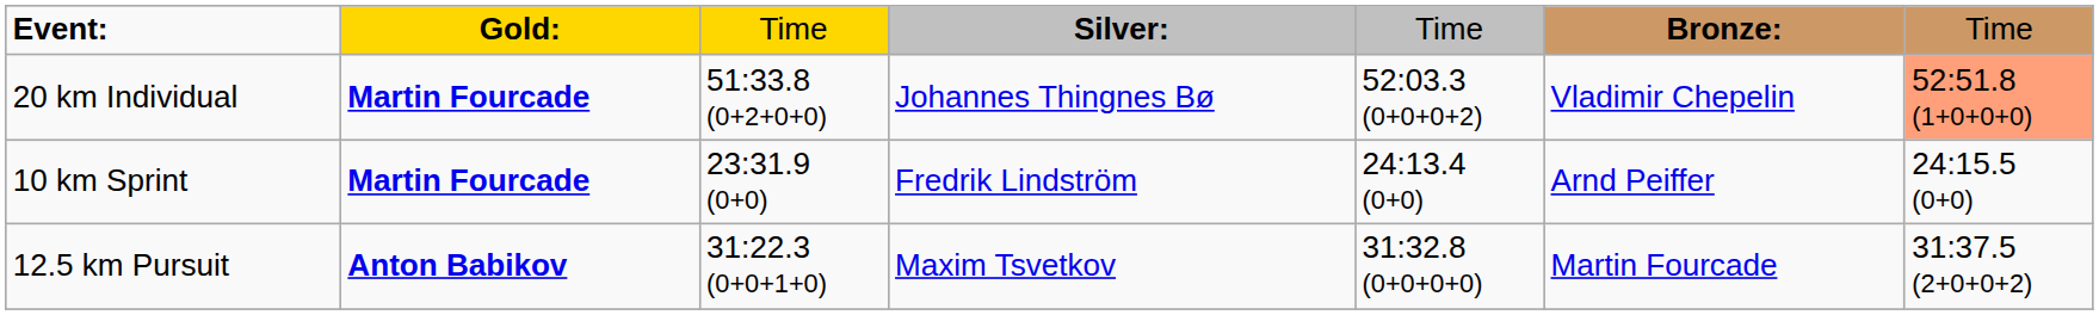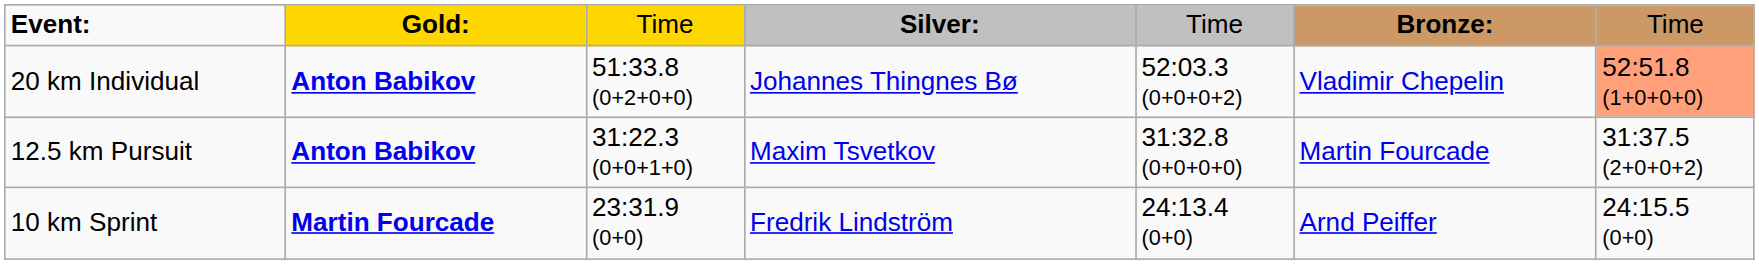20 km Individual | column 2: Martin Fourcade -> Anton Babikov
rows swapped: 10 km Sprint <-> 12.5 km Pursuit
